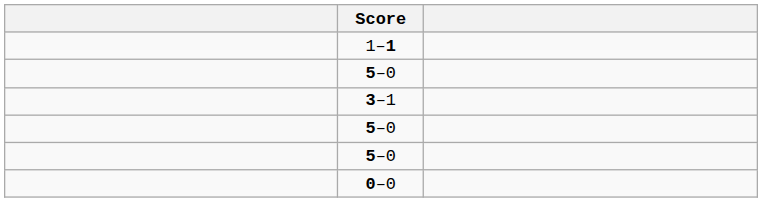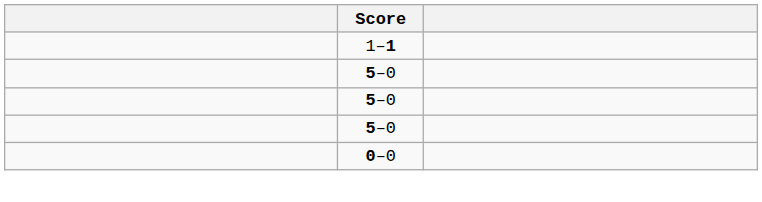- row: 3–1
